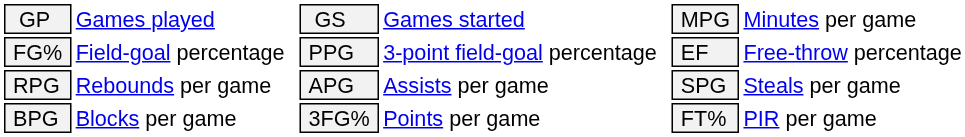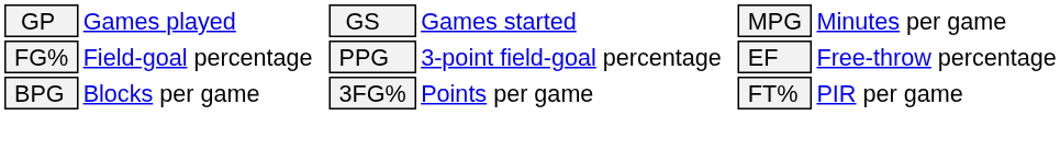- row: RPG | Rebounds per game | APG | Assists per game | SPG | Steals per game
